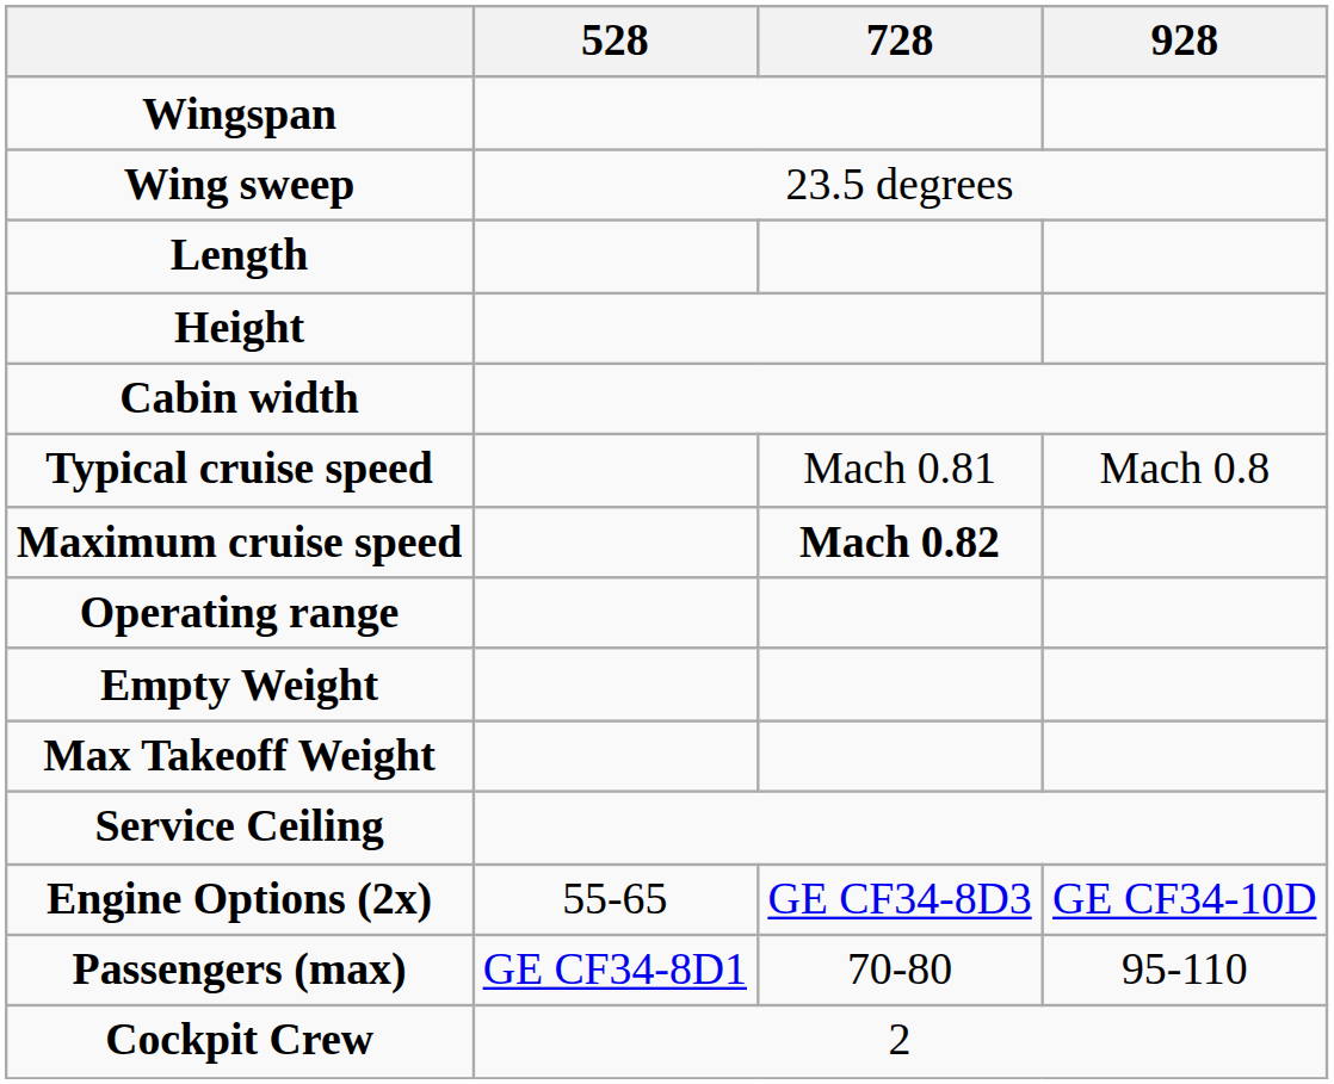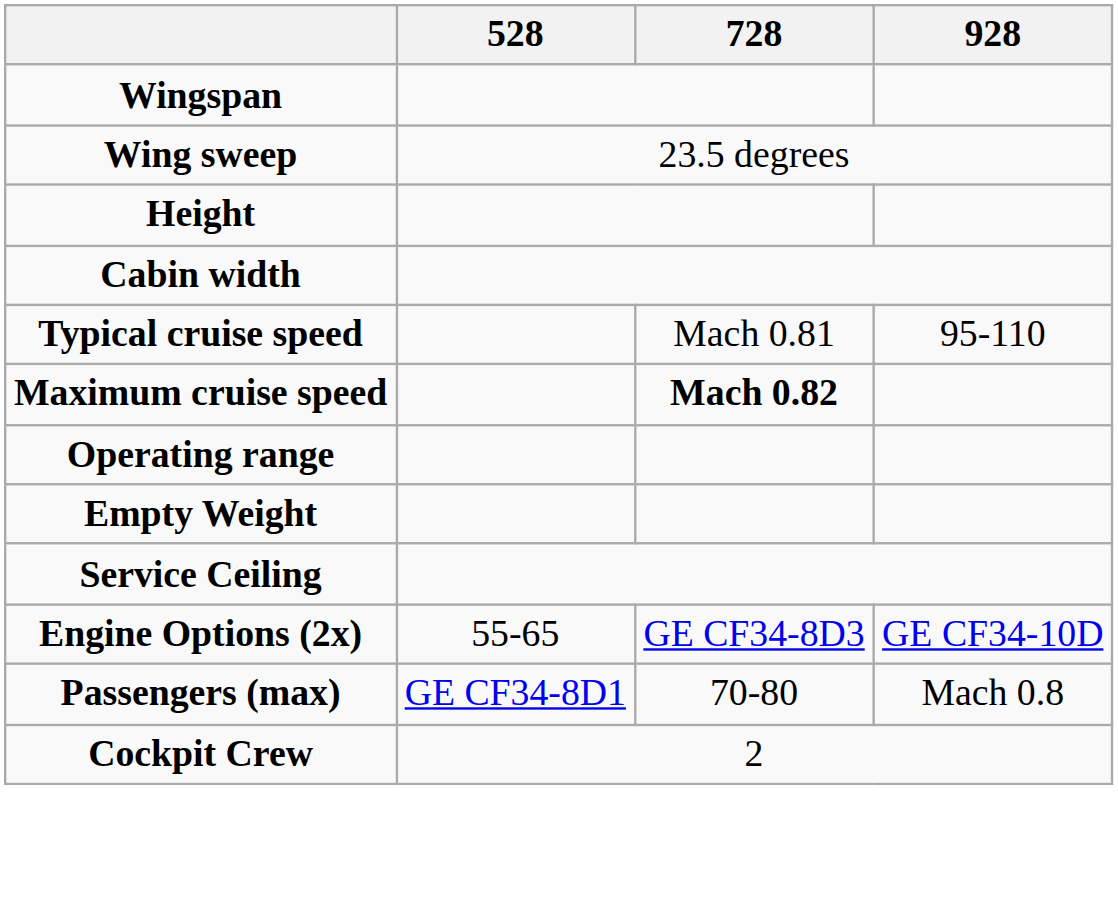- row: Length
Typical cruise speed | 928: Mach 0.8 -> 95-110
- row: Max Takeoff Weight
Passengers (max) | 928: 95-110 -> Mach 0.8
